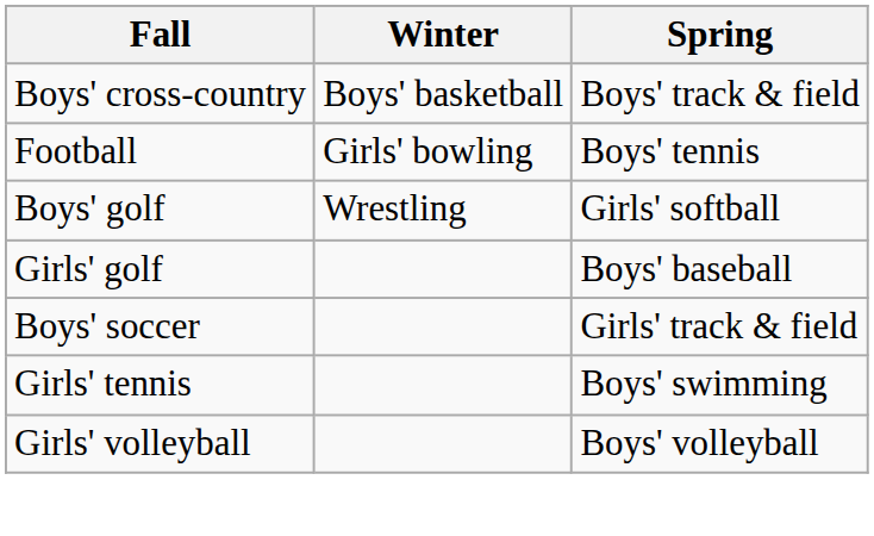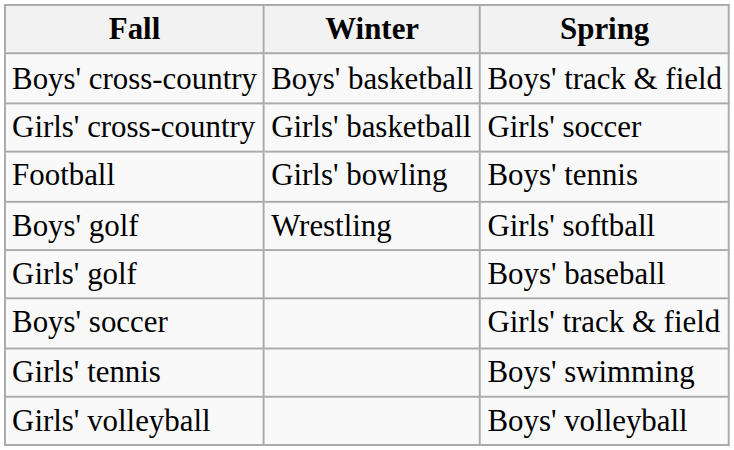+ row: Girls' cross-country | Girls' basketball | Girls' soccer
